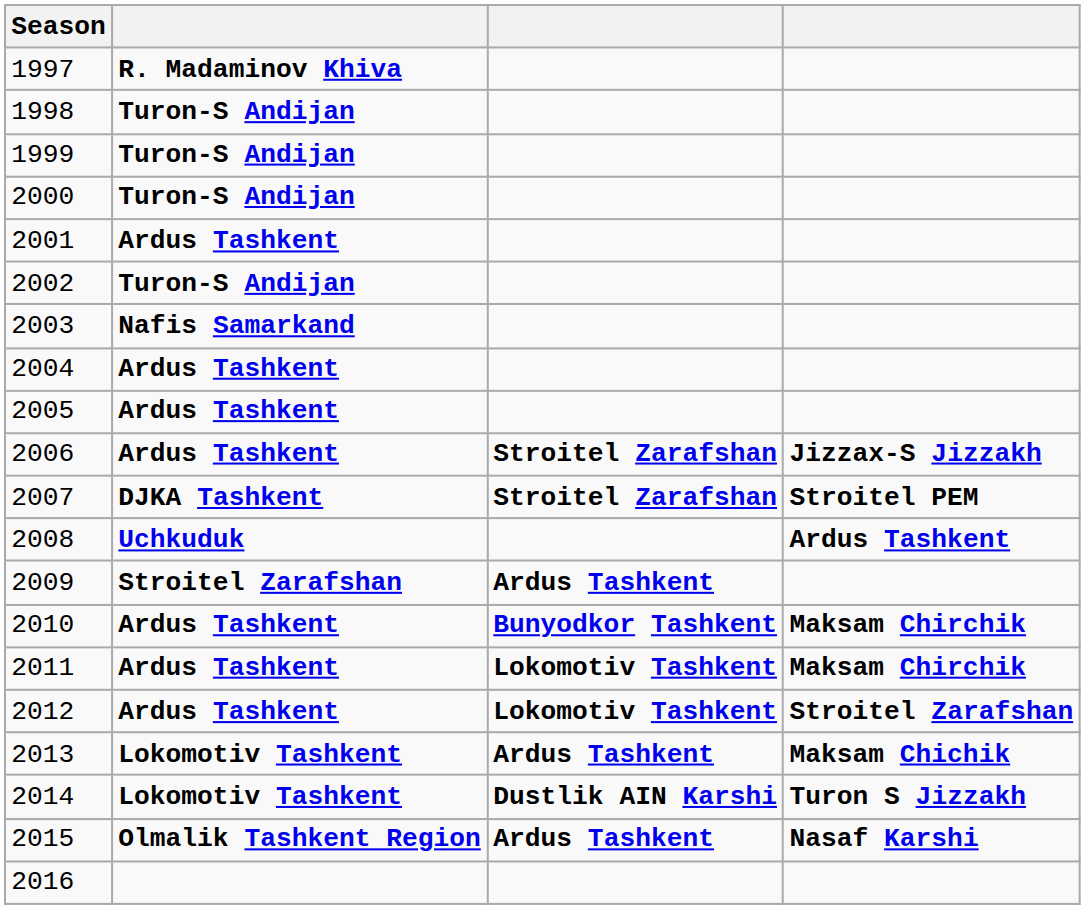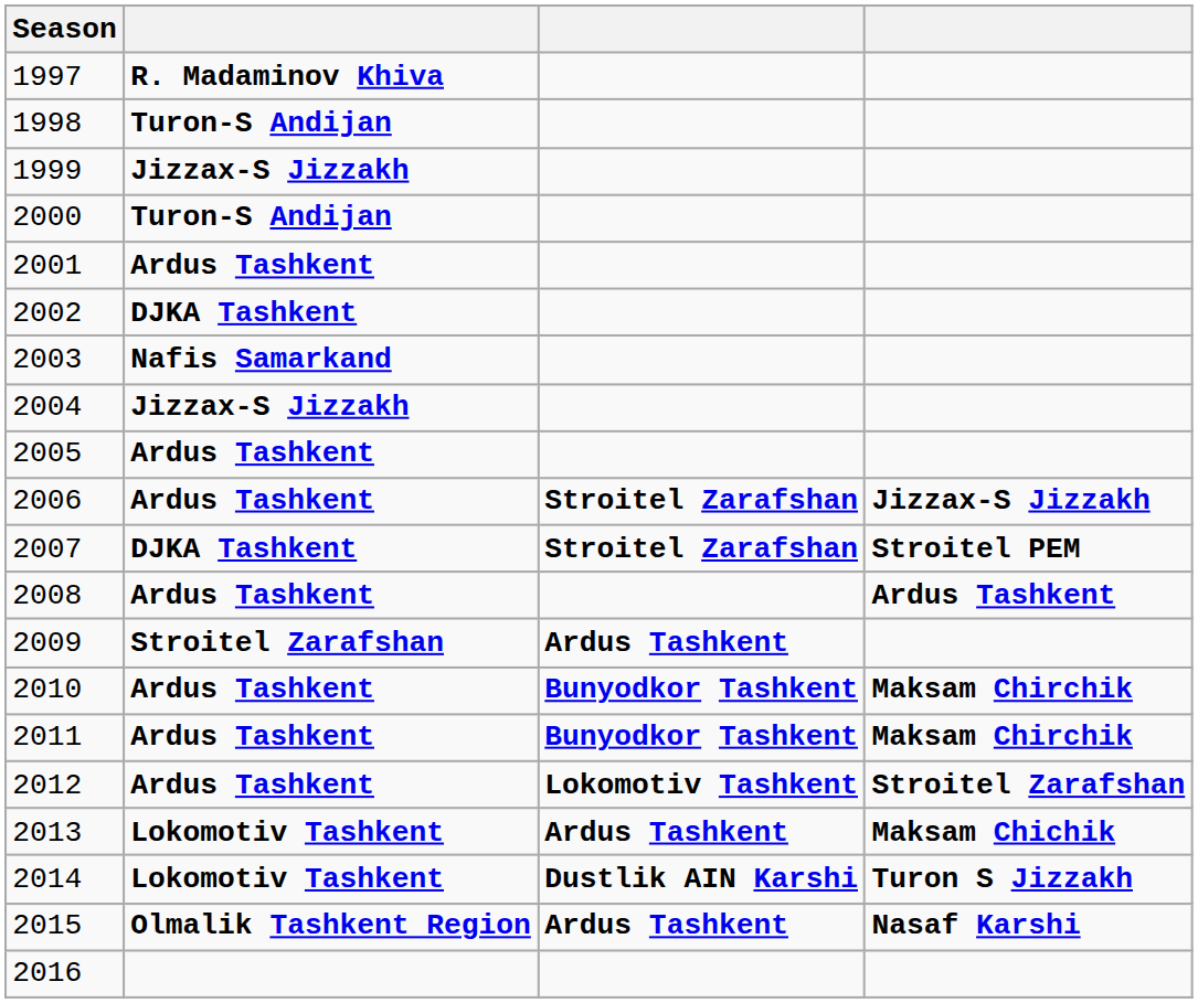1999 | column 2: Turon-S Andijan -> Jizzax-S Jizzakh
2002 | column 2: Turon-S Andijan -> DJKA Tashkent
2004 | column 2: Ardus Tashkent -> Jizzax-S Jizzakh
2008 | column 2: Uchkuduk -> Ardus Tashkent
2011 | column 3: Lokomotiv Tashkent -> Bunyodkor Tashkent
